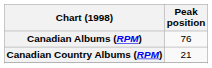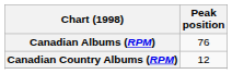Canadian Country Albums (RPM) | Peak position: 21 -> 12
